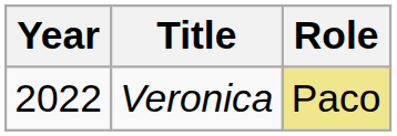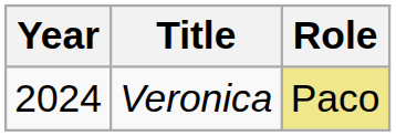Veronica | Year: 2022 -> 2024
